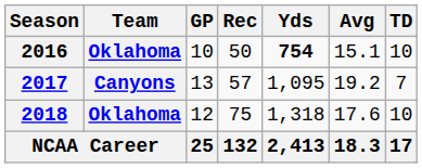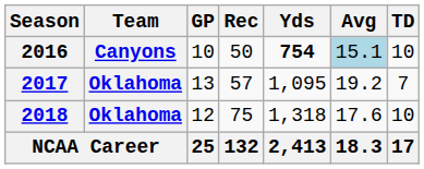2016 | Team: Oklahoma -> Canyons
2016 | Avg: no background -> lightblue background
2017 | Team: Canyons -> Oklahoma
